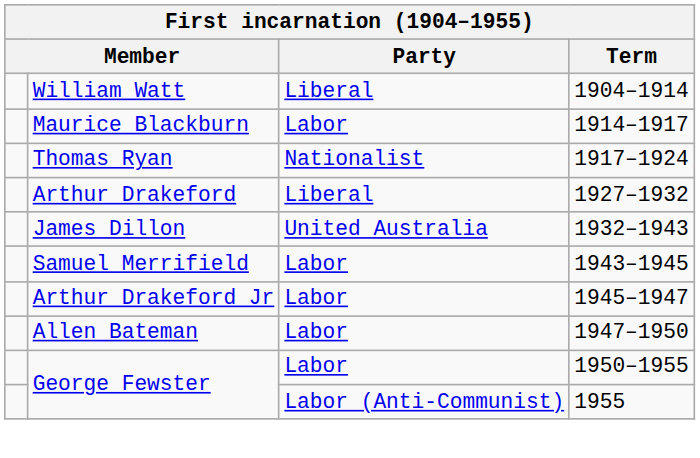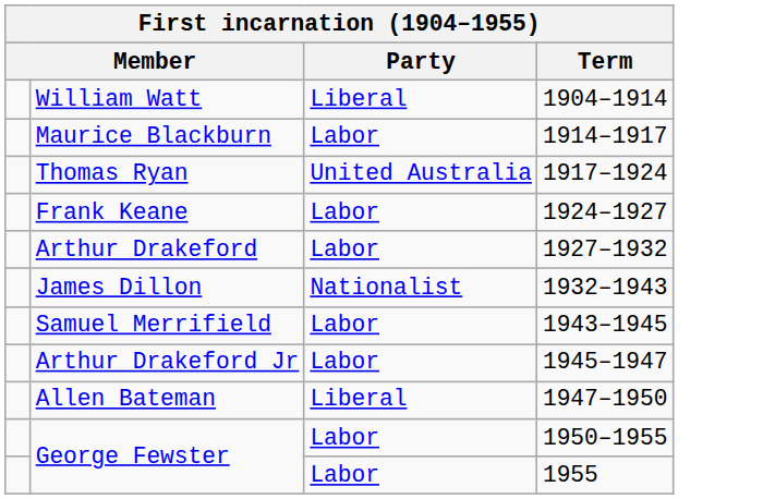Thomas Ryan | Party: Nationalist -> United Australia
+ row: Frank Keane | Labor | 1924–1927
Arthur Drakeford | Party: Liberal -> Labor
James Dillon | Party: United Australia -> Nationalist
Allen Bateman | Party: Labor -> Liberal
George Fewster / 1955 | Party: Labor (Anti-Communist) -> Labor
